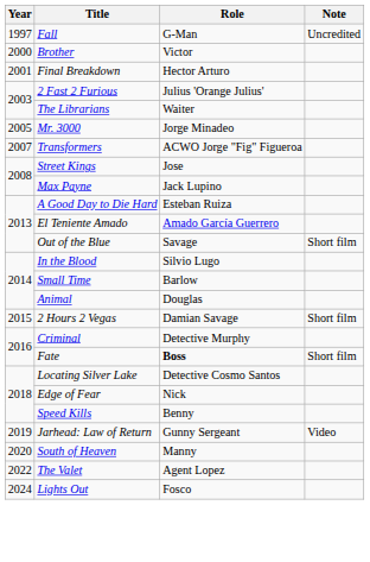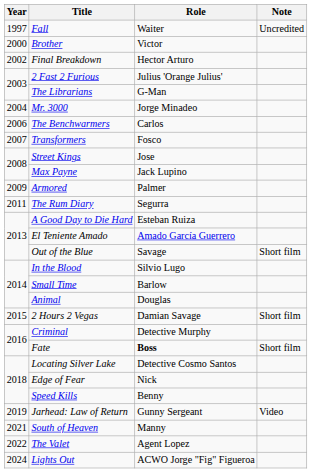Fall | Role: G-Man -> Waiter
Final Breakdown | Year: 2001 -> 2002
The Librarians | Role: Waiter -> G-Man
Mr. 3000 | Year: 2005 -> 2004
+ row: 2006 | The Benchwarmers | Carlos
Transformers | Role: ACWO Jorge "Fig" Figueroa -> Fosco
+ row: 2009 | Armored | Palmer
+ row: 2011 | The Rum Diary | Segurra
South of Heaven | Year: 2020 -> 2021
Lights Out | Role: Fosco -> ACWO Jorge "Fig" Figueroa
